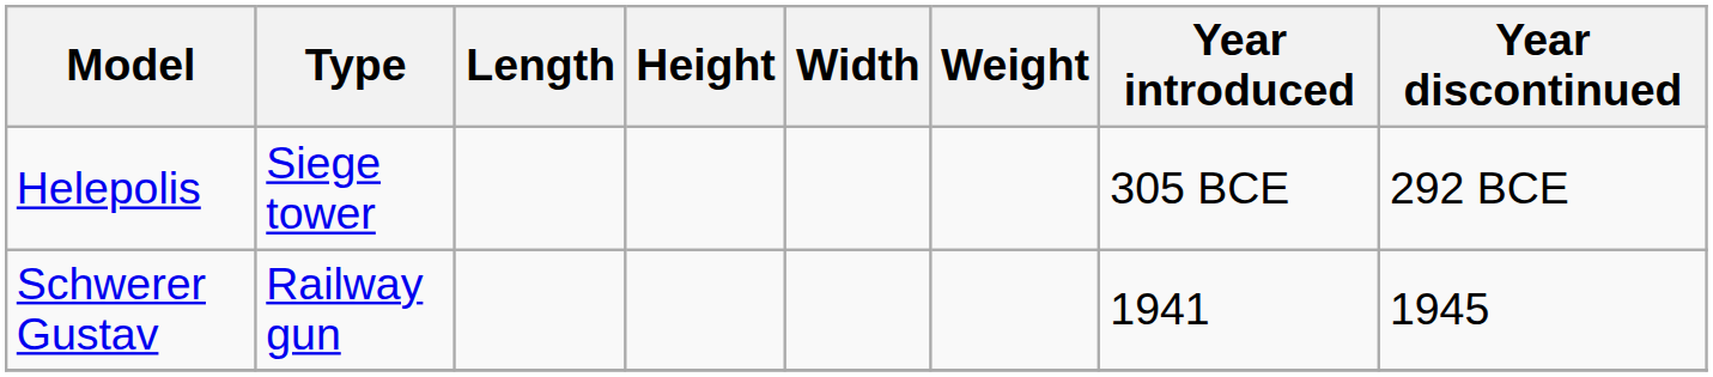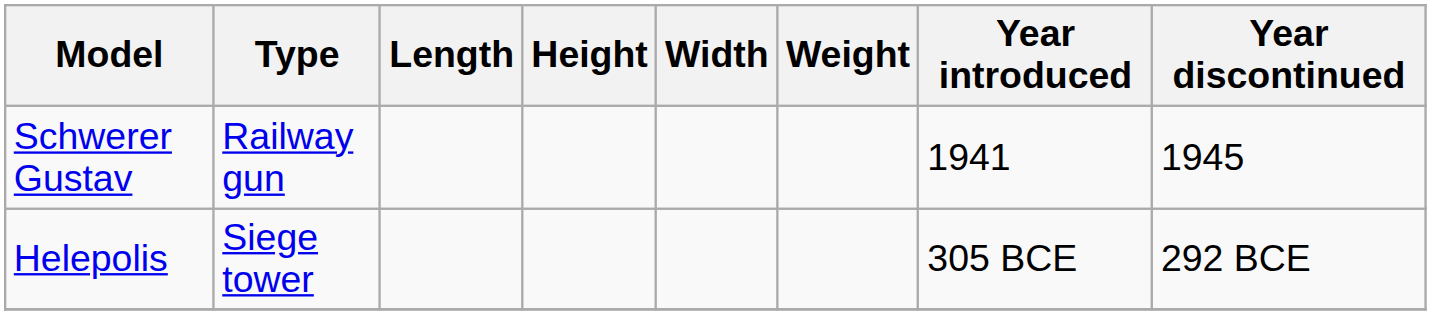rows swapped: Schwerer Gustav <-> Helepolis
